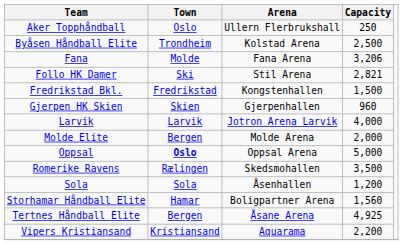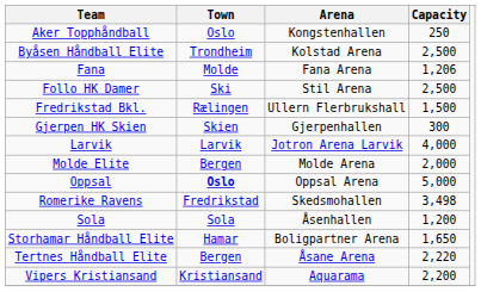Aker Topphåndball | Arena: Ullern Flerbrukshall -> Kongstenhallen
Fana | Capacity: 3,206 -> 1,206
Follo HK Damer | Capacity: 2,821 -> 2,500
Fredrikstad Bkl. | Town: Fredrikstad -> Rælingen
Fredrikstad Bkl. | Arena: Kongstenhallen -> Ullern Flerbrukshall
Gjerpen HK Skien | Capacity: 960 -> 300
Romerike Ravens | Town: Rælingen -> Fredrikstad
Romerike Ravens | Capacity: 3,500 -> 3,498
Storhamar Håndball Elite | Capacity: 1,560 -> 1,650
Tertnes Håndball Elite | Capacity: 4,925 -> 2,220
